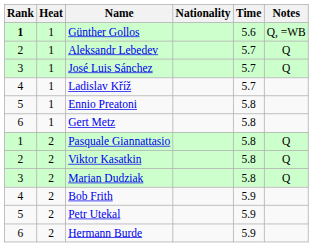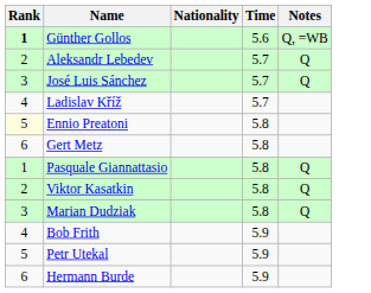- column: Heat | 1 | 1 | 1 | 1 | 1 | 1 | 2 | 2 | 2 | 2 | 2 | 2
Ennio Preatoni | Rank: no background -> lightyellow background
